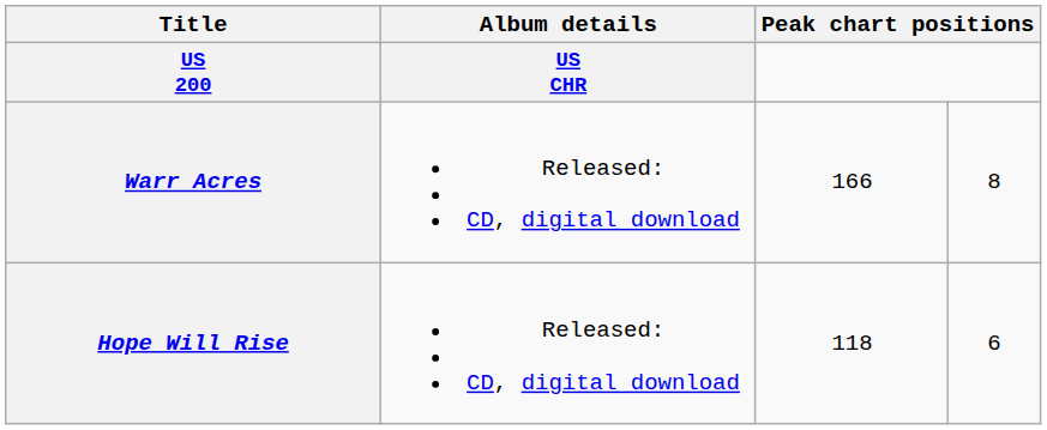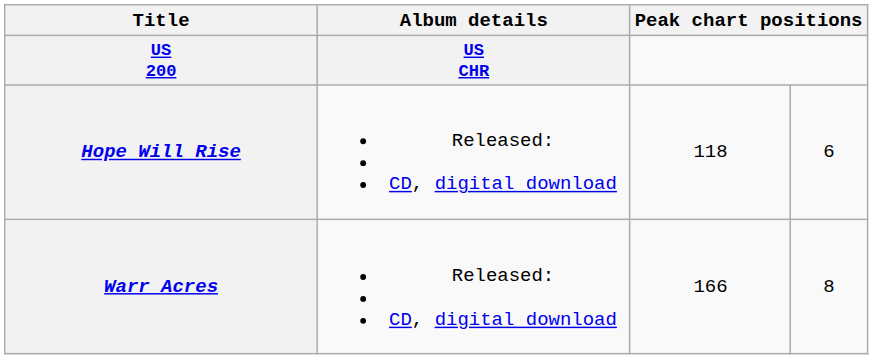rows swapped: Warr Acres <-> Hope Will Rise
